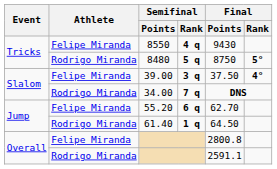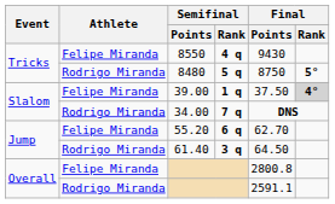39.00 | Semifinal / Rank: 3 q -> 1 q
39.00 | Final / Rank: no background -> lightgrey background
61.40 | Semifinal / Rank: 1 q -> 3 q
